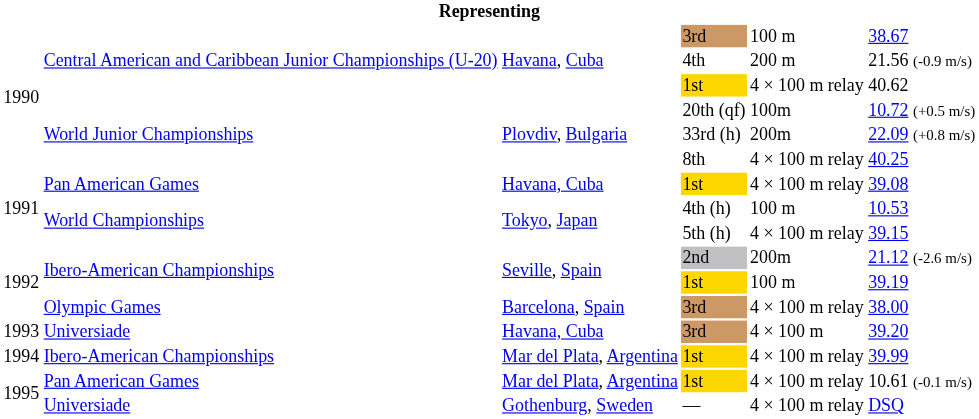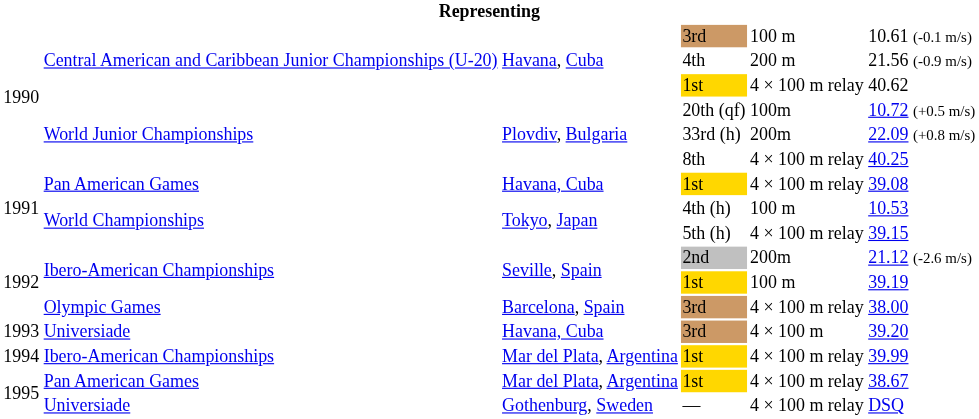1990 / 3rd | column 6: 38.67 -> 10.61 (-0.1 m/s)
1995 / 1st | column 6: 10.61 (-0.1 m/s) -> 38.67
